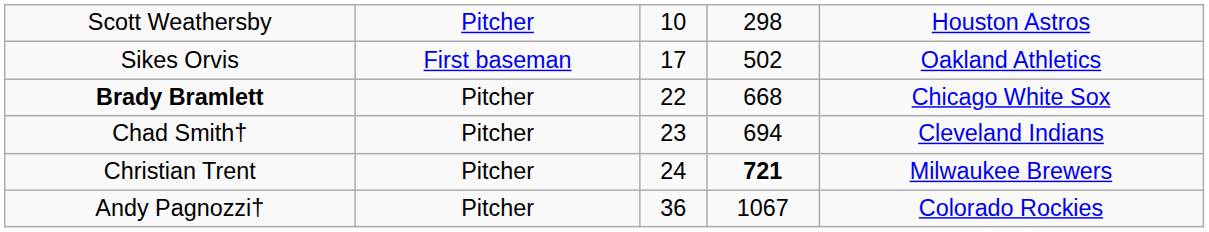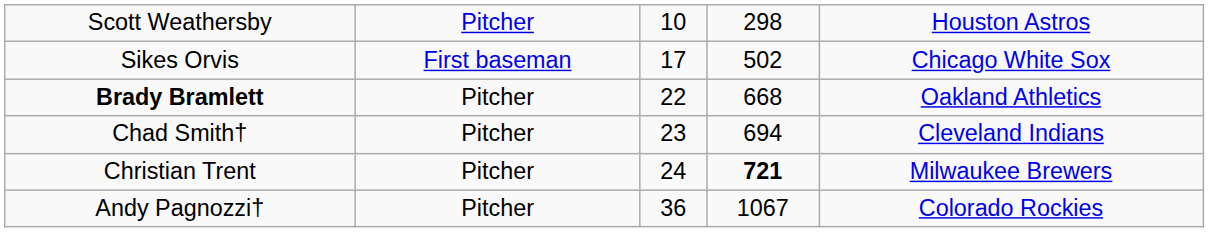Sikes Orvis | column 5: Oakland Athletics -> Chicago White Sox
Brady Bramlett | column 5: Chicago White Sox -> Oakland Athletics
